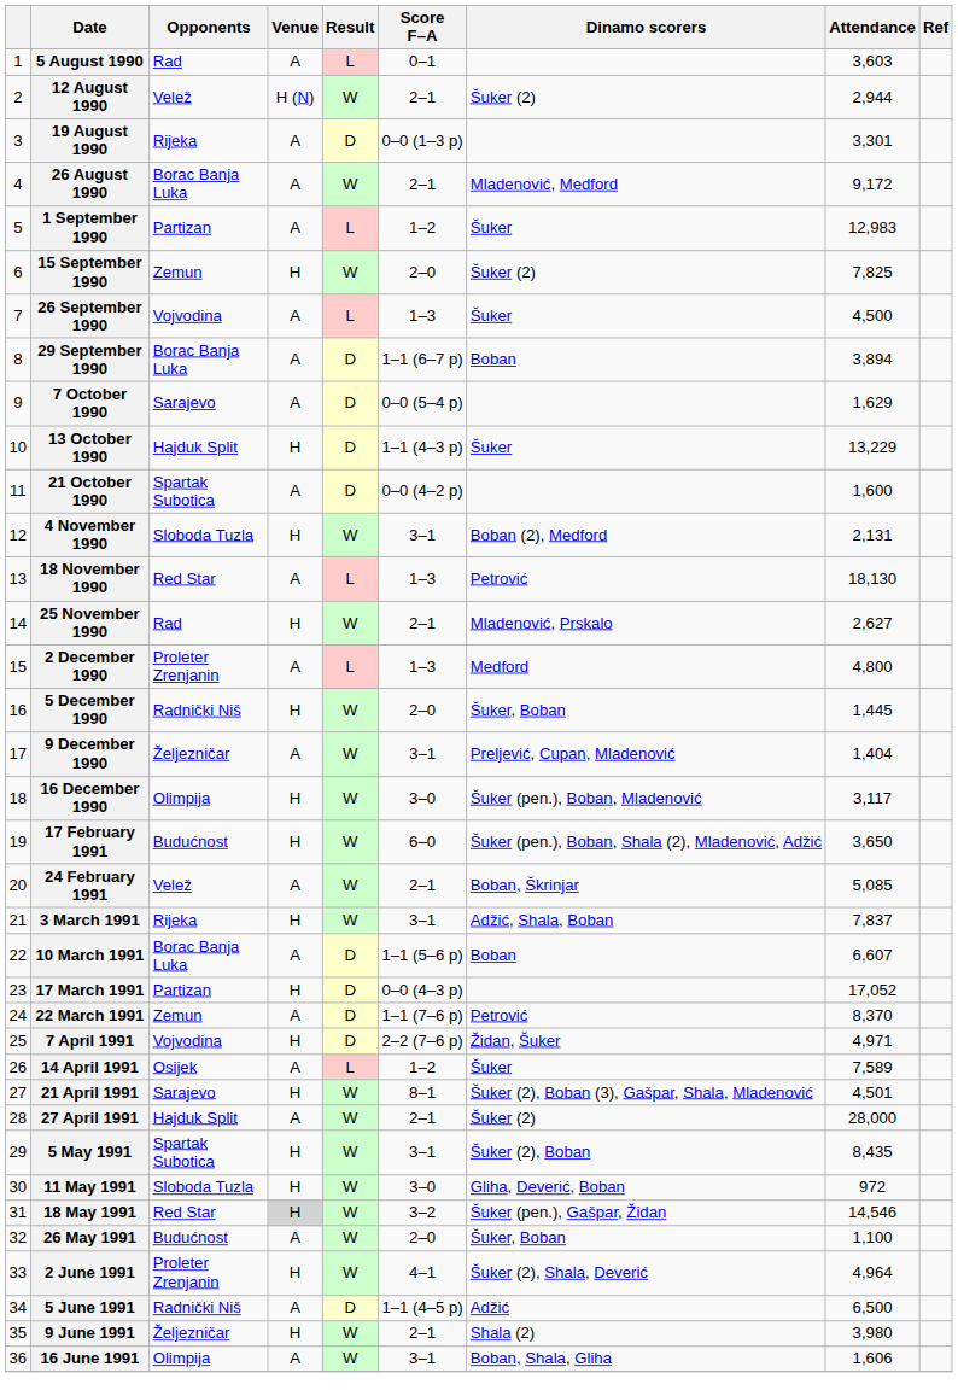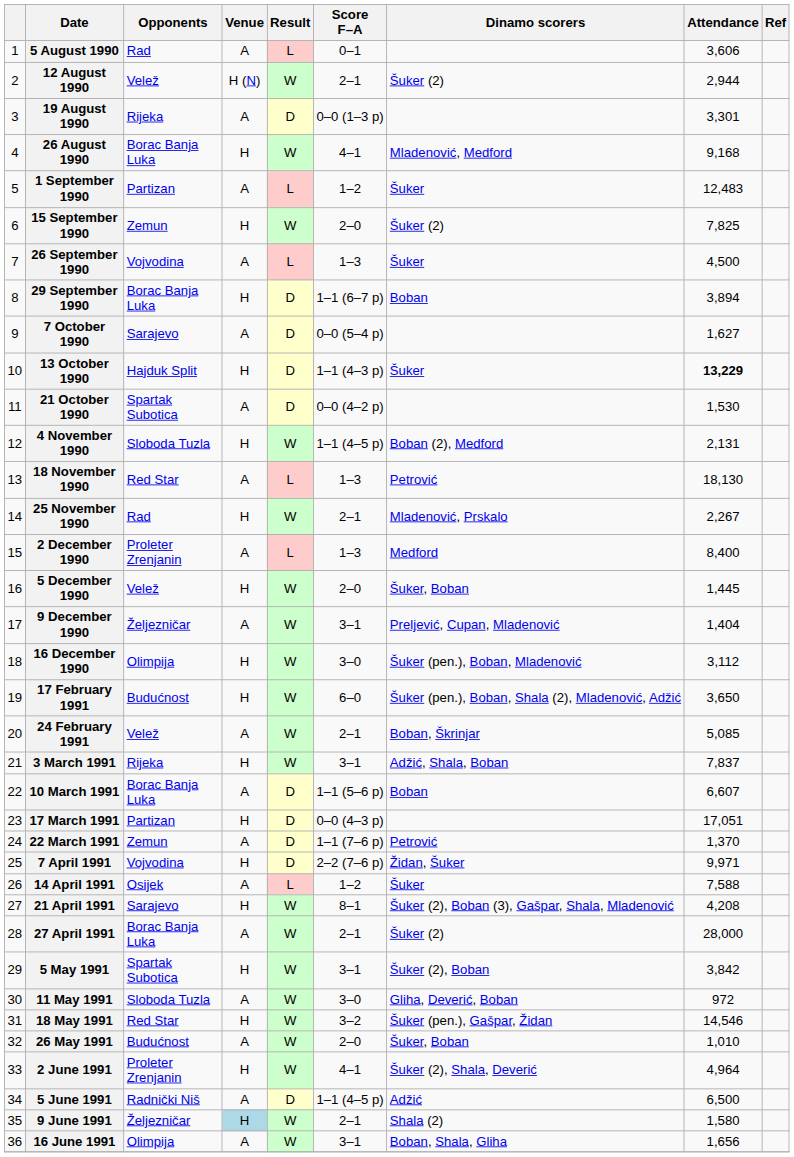5 August 1990 | Attendance: 3,603 -> 3,606
26 August 1990 | Venue: A -> H
26 August 1990 | Score F–A: 2–1 -> 4–1
26 August 1990 | Attendance: 9,172 -> 9,168
1 September 1990 | Attendance: 12,983 -> 12,483
29 September 1990 | Venue: A -> H
7 October 1990 | Attendance: 1,629 -> 1,627
13 October 1990 | Attendance: normal -> bold
21 October 1990 | Attendance: 1,600 -> 1,530
4 November 1990 | Score F–A: 3–1 -> 1–1 (4–5 p)
25 November 1990 | Attendance: 2,627 -> 2,267
2 December 1990 | Attendance: 4,800 -> 8,400
5 December 1990 | Opponents: Radnički Niš -> Velež
16 December 1990 | Attendance: 3,117 -> 3,112
17 March 1991 | Attendance: 17,052 -> 17,051
22 March 1991 | Attendance: 8,370 -> 1,370
7 April 1991 | Attendance: 4,971 -> 9,971
14 April 1991 | Attendance: 7,589 -> 7,588
21 April 1991 | Attendance: 4,501 -> 4,208
27 April 1991 | Opponents: Hajduk Split -> Borac Banja Luka
5 May 1991 | Attendance: 8,435 -> 3,842
11 May 1991 | Venue: H -> A
18 May 1991 | Venue: lightgrey background -> no background
26 May 1991 | Attendance: 1,100 -> 1,010
9 June 1991 | Venue: no background -> lightblue background
9 June 1991 | Attendance: 3,980 -> 1,580
16 June 1991 | Attendance: 1,606 -> 1,656
